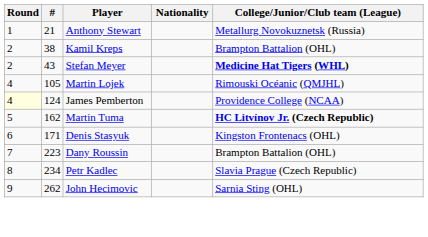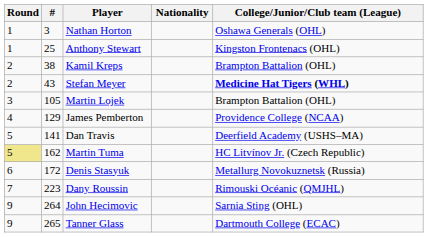+ row: 1 | 3 | Nathan Horton | Oshawa Generals (OHL)
Anthony Stewart | #: 21 -> 25
Anthony Stewart | College/Junior/Club team (League): Metallurg Novokuznetsk (Russia) -> Kingston Frontenacs (OHL)
Martin Lojek | Round: 4 -> 3
Martin Lojek | College/Junior/Club team (League): Rimouski Océanic (QMJHL) -> Brampton Battalion (OHL)
James Pemberton | Round: lightyellow background -> no background
James Pemberton | #: 124 -> 129
+ row: 5 | 141 | Dan Travis | Deerfield Academy (USHS–MA)
Martin Tuma | Round: no background -> khaki background
Martin Tuma | College/Junior/Club team (League): bold -> normal
Denis Stasyuk | #: 171 -> 172
Denis Stasyuk | College/Junior/Club team (League): Kingston Frontenacs (OHL) -> Metallurg Novokuznetsk (Russia)
Dany Roussin | College/Junior/Club team (League): Brampton Battalion (OHL) -> Rimouski Océanic (QMJHL)
- row: 8 | 234 | Petr Kadlec | Slavia Prague (Czech Republic)
John Hecimovic | #: 262 -> 264
+ row: 9 | 265 | Tanner Glass | Dartmouth College (ECAC)
